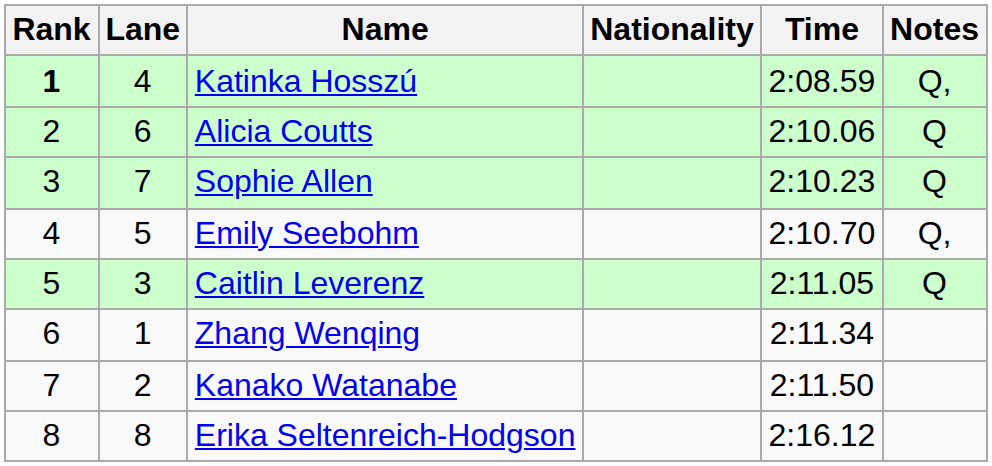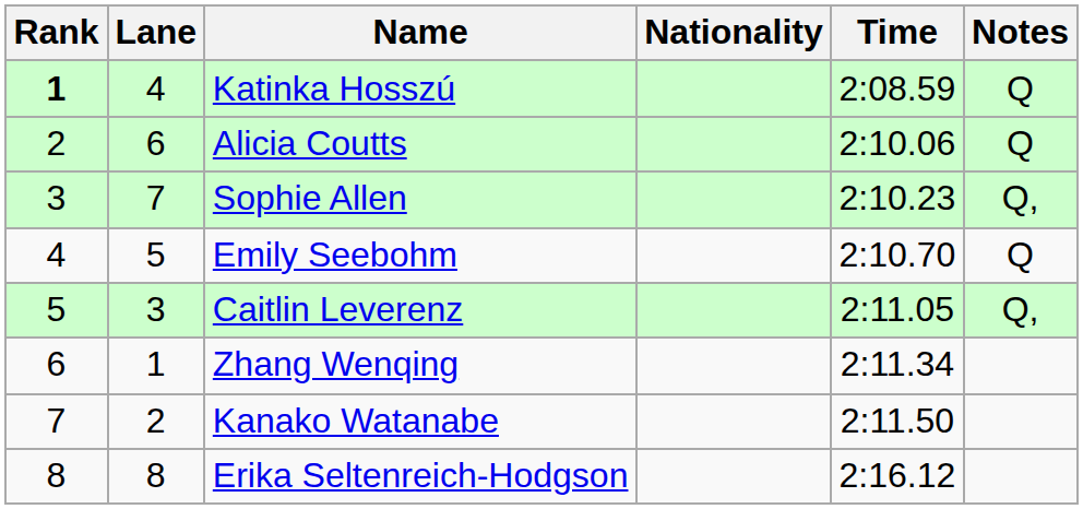Katinka Hosszú | Notes: Q, -> Q
Sophie Allen | Notes: Q -> Q,
Emily Seebohm | Notes: Q, -> Q
Caitlin Leverenz | Notes: Q -> Q,
